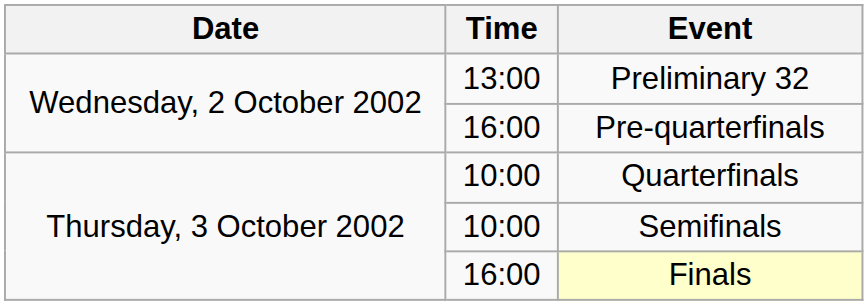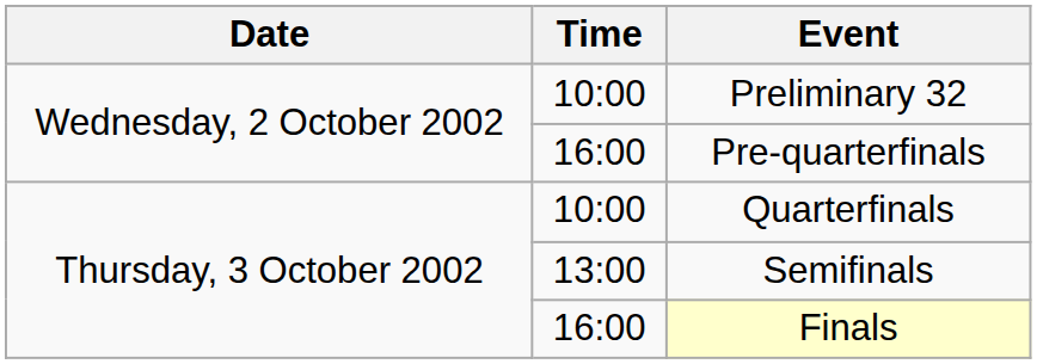Preliminary 32 | Time: 13:00 -> 10:00
Semifinals | Time: 10:00 -> 13:00
